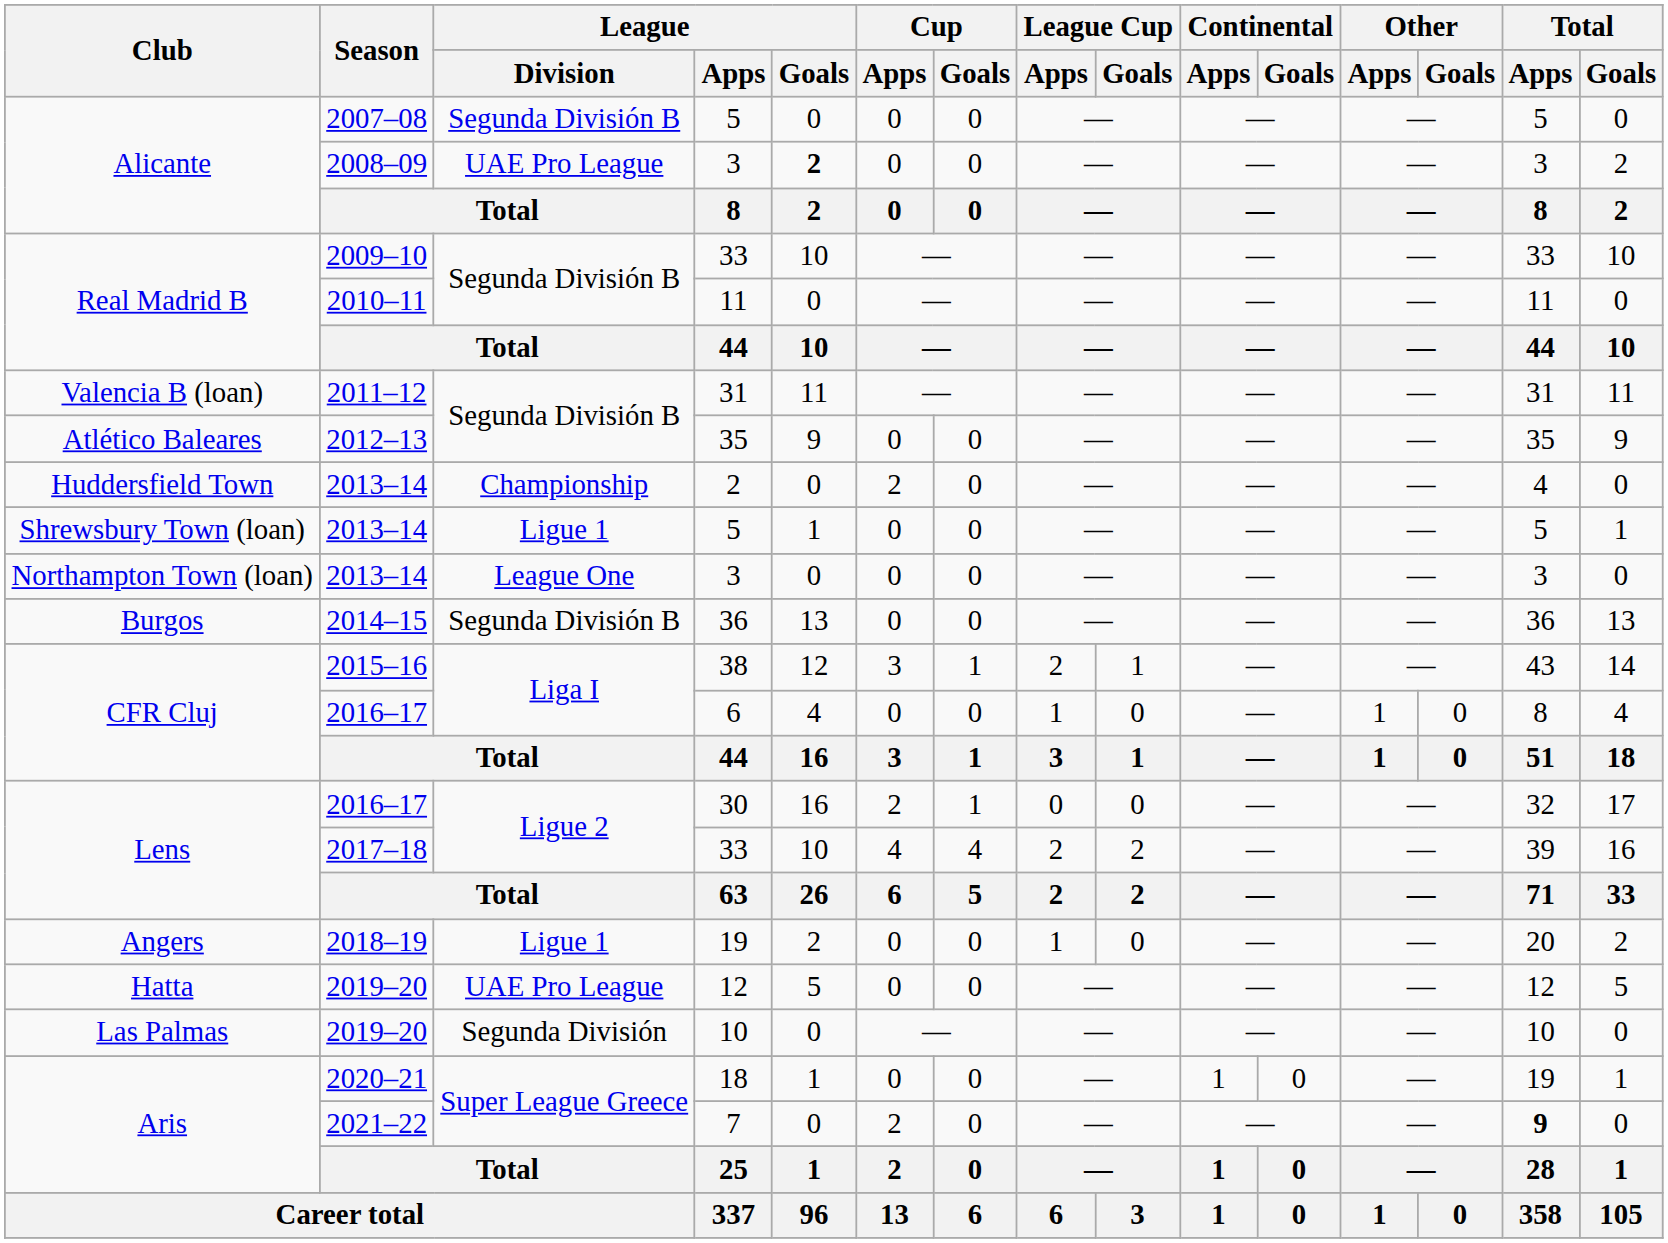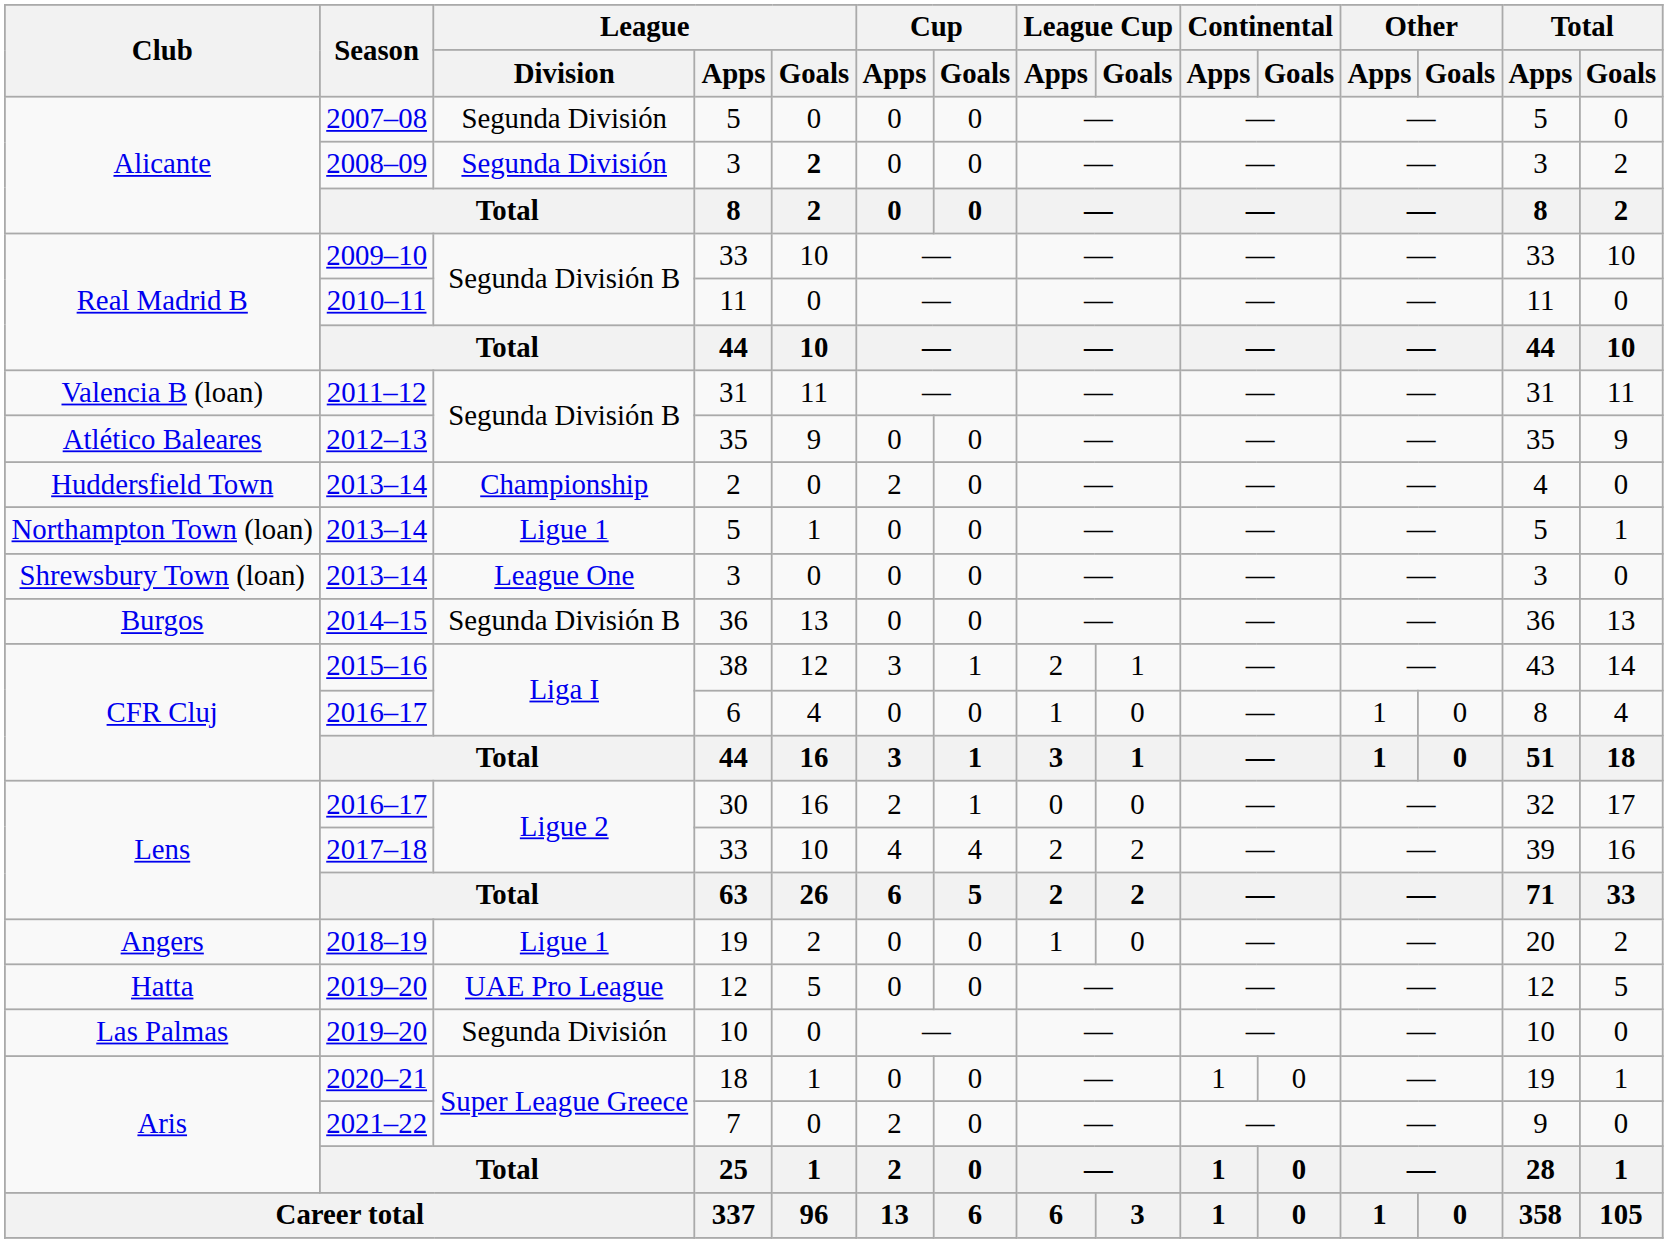2007–08 / 5 | League / Division: Segunda División B -> Segunda División
2008–09 / 3 | League / Division: UAE Pro League -> Segunda División
2013–14 / 5 | Club: Shrewsbury Town (loan) -> Northampton Town (loan)
2013–14 / 3 | Club: Northampton Town (loan) -> Shrewsbury Town (loan)
7 | Total / Apps: bold -> normal
